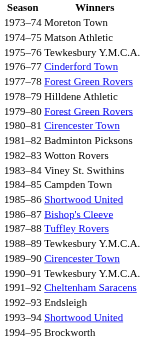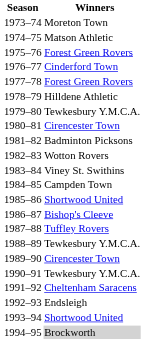1975–76 | Winners: Tewkesbury Y.M.C.A. -> Forest Green Rovers
1979–80 | Winners: Forest Green Rovers -> Tewkesbury Y.M.C.A.
1994–95 | Winners: no background -> lightgrey background
